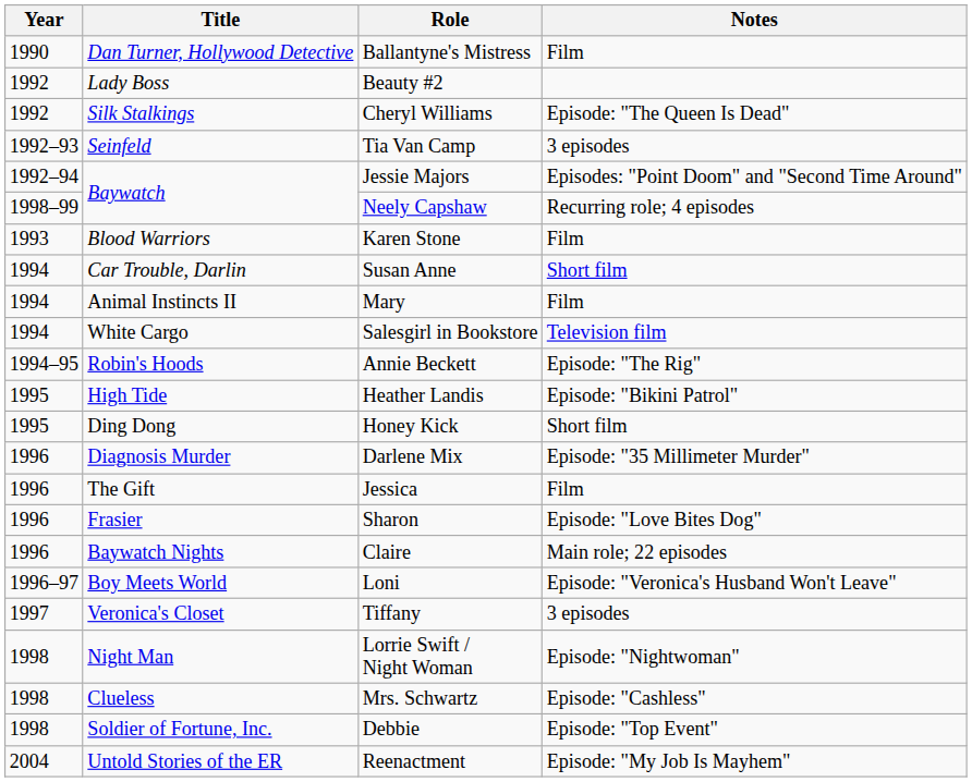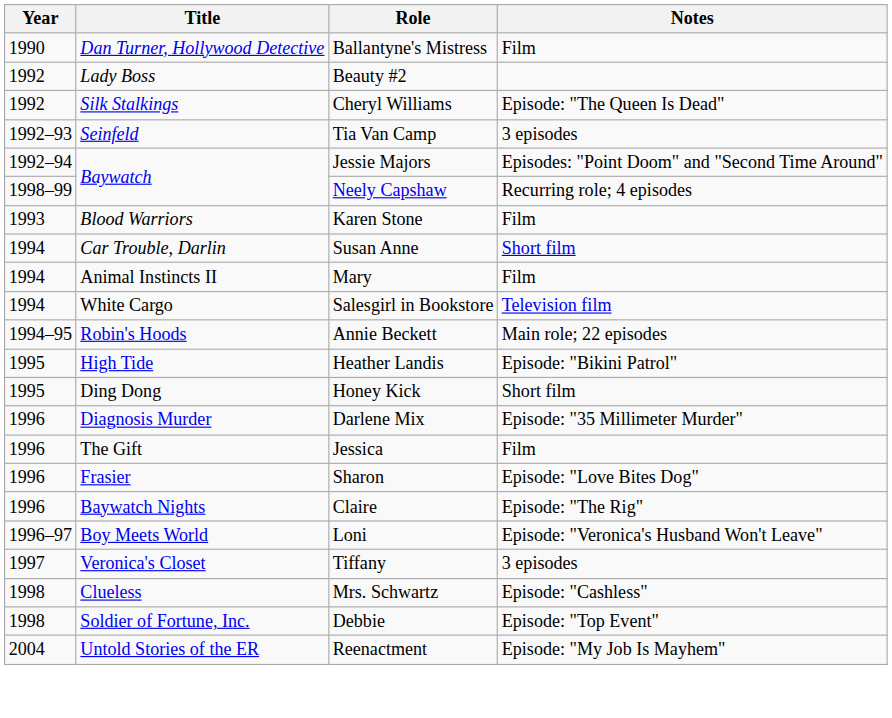Annie Beckett | Notes: Episode: "The Rig" -> Main role; 22 episodes
Claire | Notes: Main role; 22 episodes -> Episode: "The Rig"
- row: 1998 | Night Man | Lorrie Swift / Night Woman | Episode: "Nightwoman"
